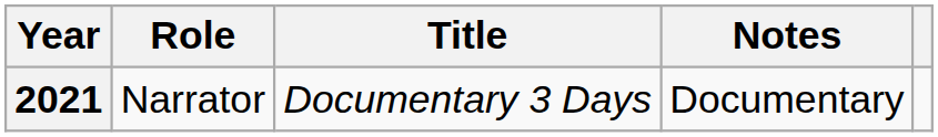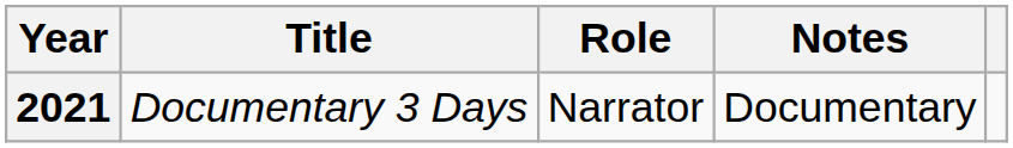columns swapped: Title <-> Role
